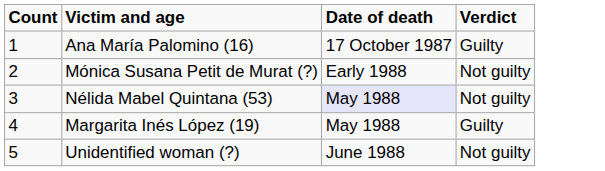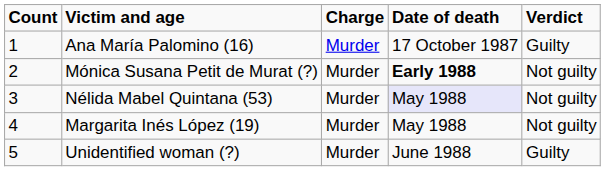+ column: Charge | Murder | Murder | Murder | Murder | Murder
Mónica Susana Petit de Murat (?) | Date of death: normal -> bold
Margarita Inés López (19) | Verdict: Guilty -> Not guilty
Unidentified woman (?) | Verdict: Not guilty -> Guilty
